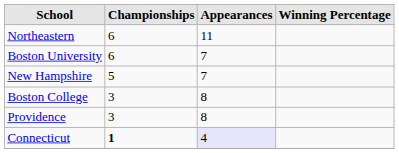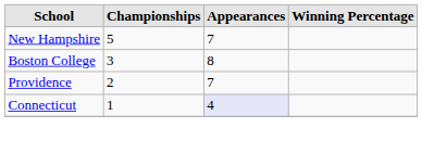- row: Northeastern | 6 | 11
- row: Boston University | 6 | 7
Providence | Championships: 3 -> 2
Providence | Appearances: 8 -> 7
Connecticut | Championships: bold -> normal
